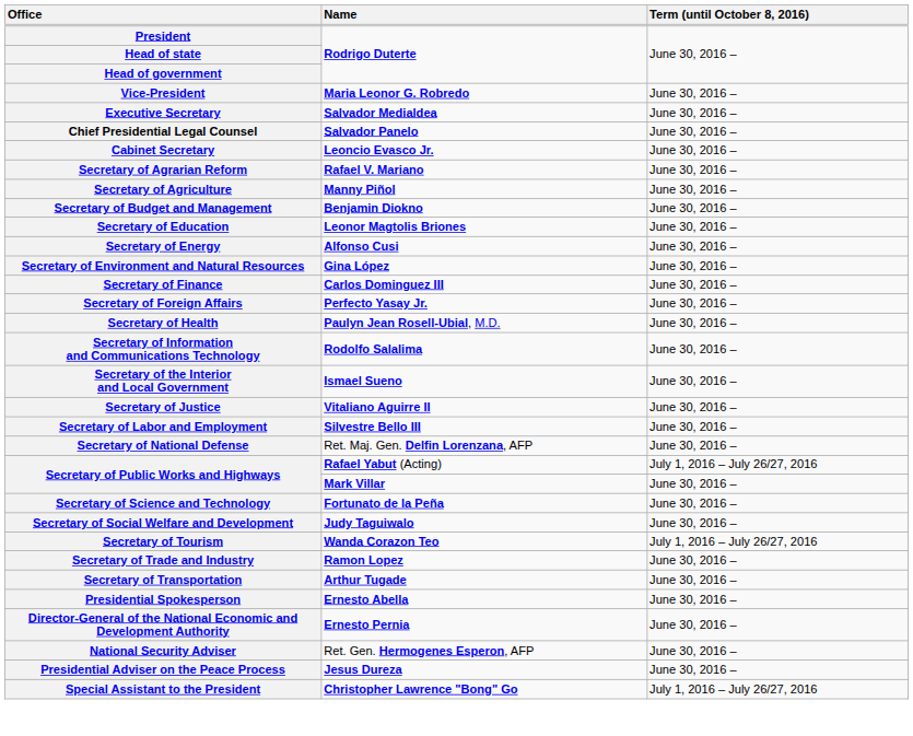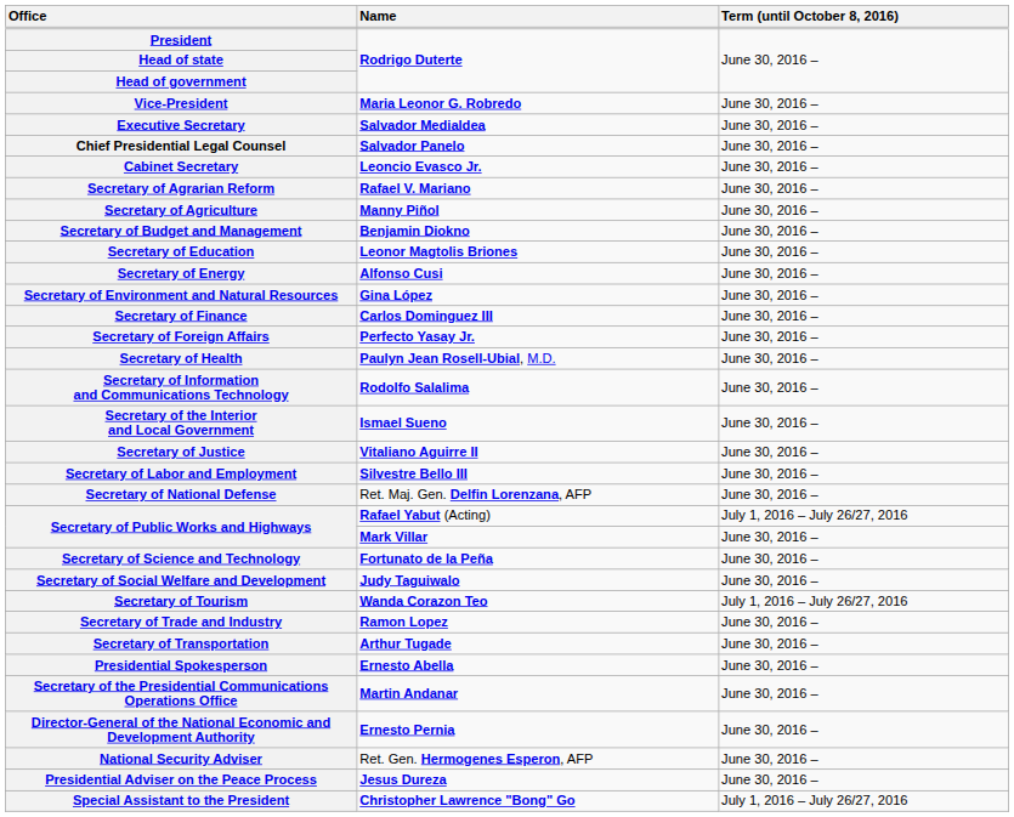+ row: Secretary of the Presidential Communications Operations Office | Martin Andanar | June 30, 2016 –
